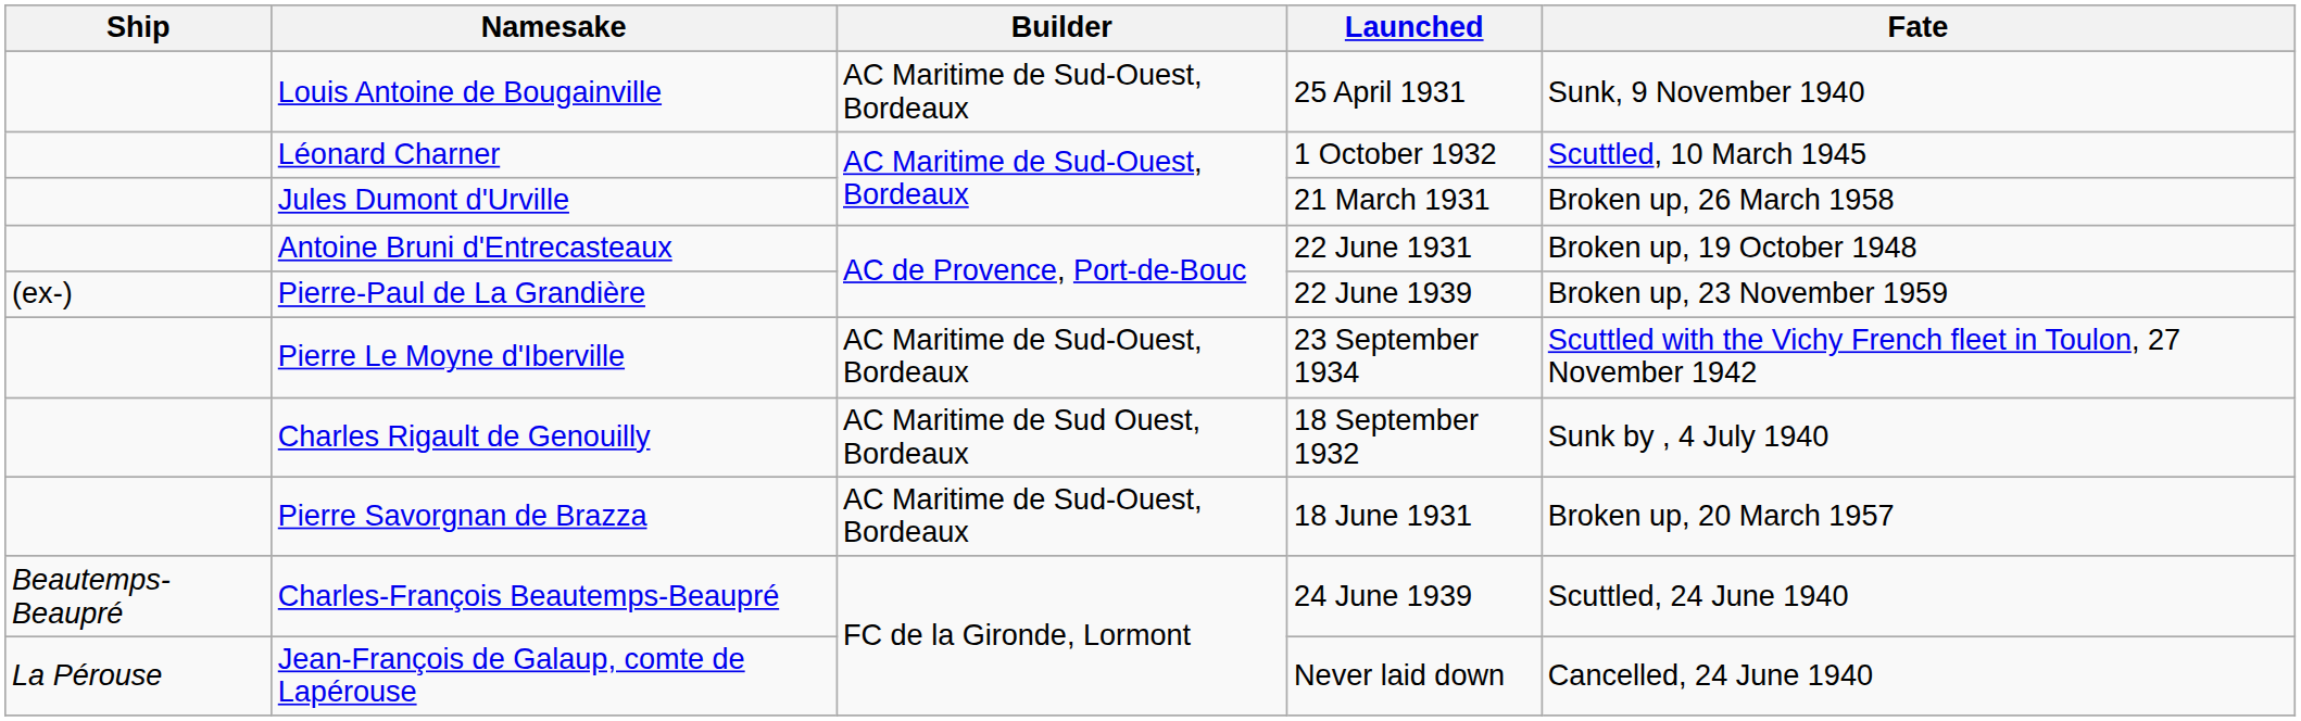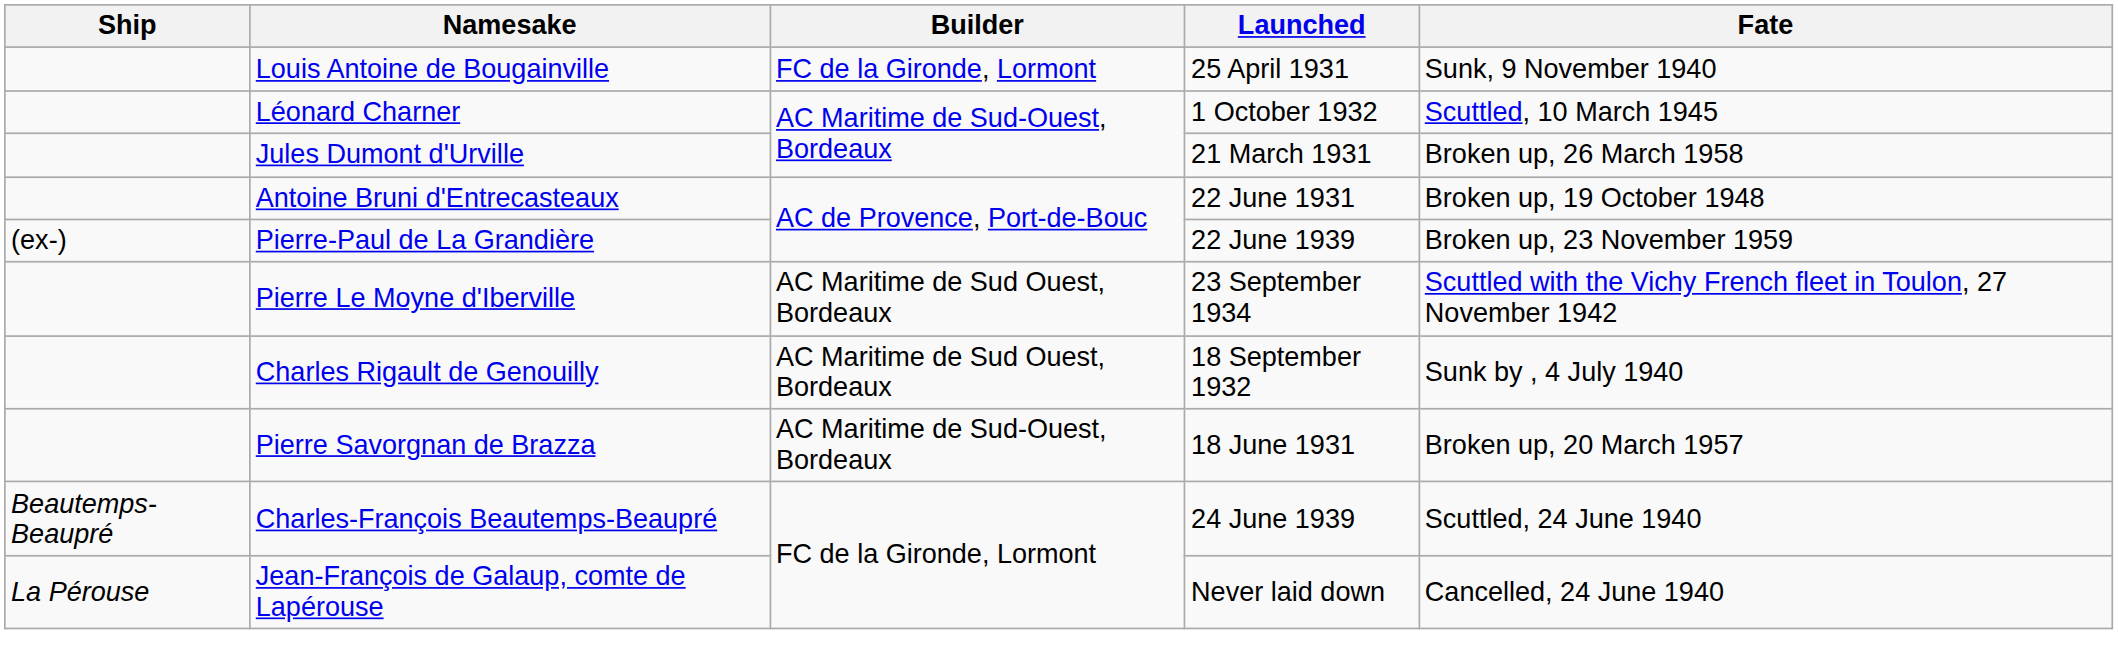Louis Antoine de Bougainville | Builder: AC Maritime de Sud-Ouest, Bordeaux -> FC de la Gironde, Lormont
Pierre Le Moyne d'Iberville | Builder: AC Maritime de Sud-Ouest, Bordeaux -> AC Maritime de Sud Ouest, Bordeaux
